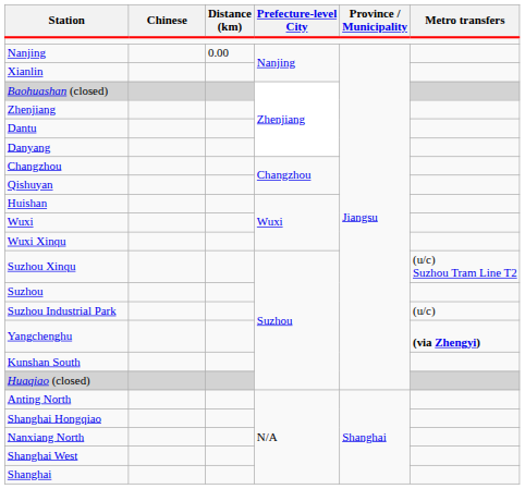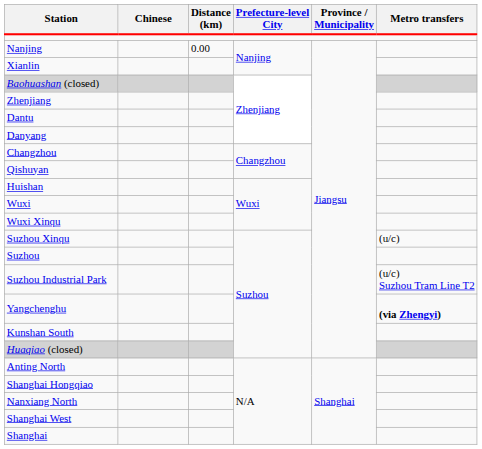Suzhou Xinqu | Metro transfers: (u/c) Suzhou Tram Line T2 -> (u/c)
Suzhou Industrial Park | Metro transfers: (u/c) -> (u/c) Suzhou Tram Line T2
